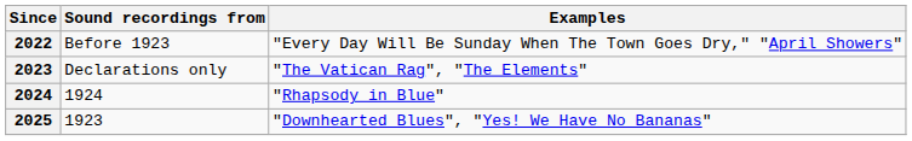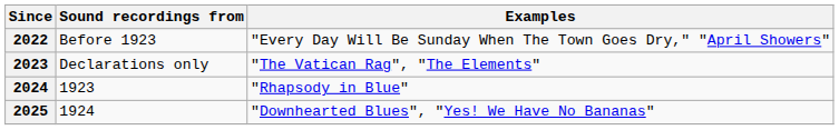2024 | Sound recordings from: 1924 -> 1923
2025 | Sound recordings from: 1923 -> 1924
